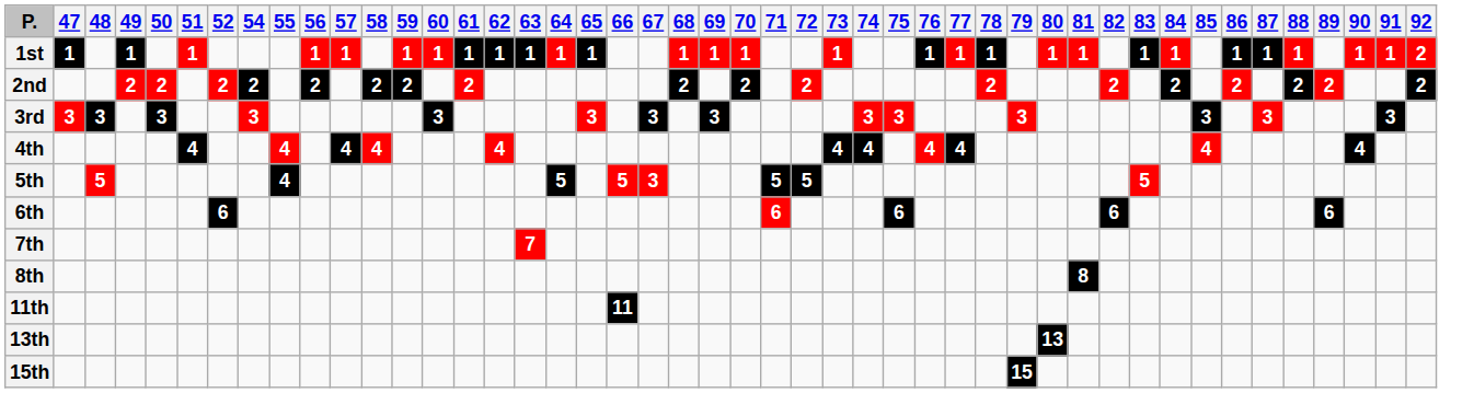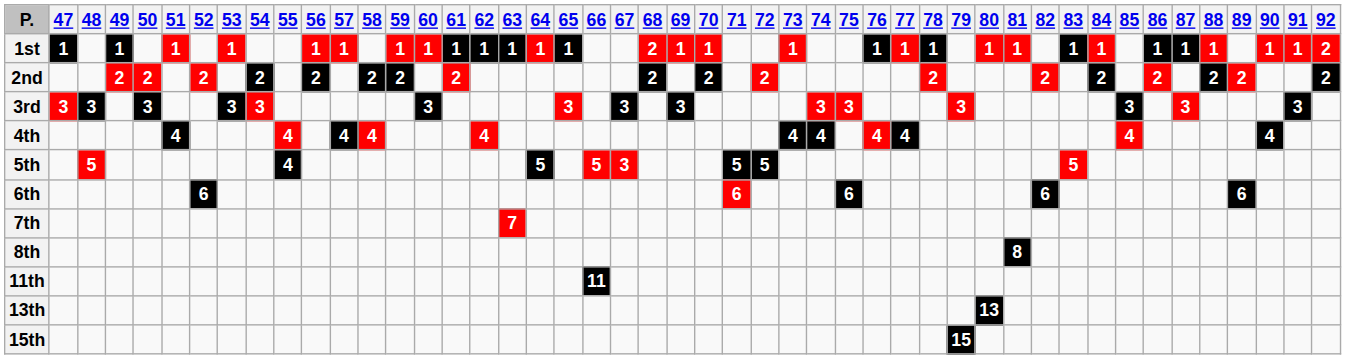+ column: 53 | 1 | 3
1st | 68: 1 -> 2
